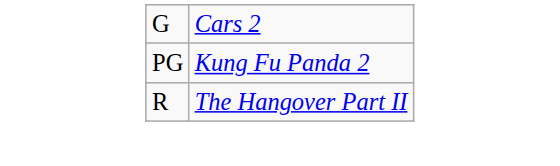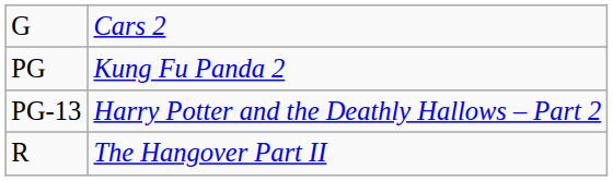+ row: PG-13 | Harry Potter and the Deathly Hallows – Part 2
